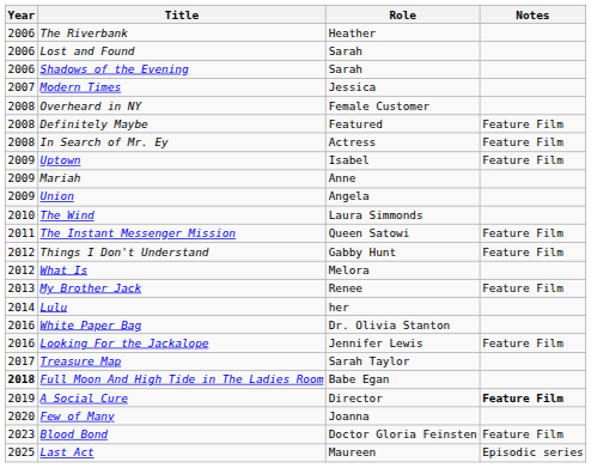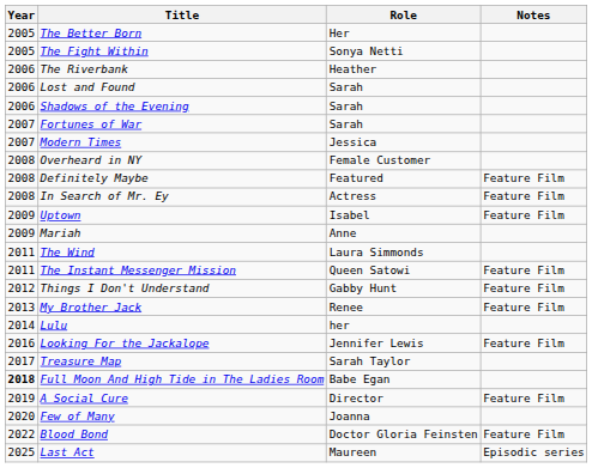+ row: 2005 | The Better Born | Her
+ row: 2005 | The Fight Within | Sonya Netti
+ row: 2007 | Fortunes of War | Sarah
- row: 2009 | Union | Angela
The Wind | Year: 2010 -> 2011
- row: 2012 | What Is | Melora
- row: 2016 | White Paper Bag | Dr. Olivia Stanton
A Social Cure | Notes: bold -> normal
Blood Bond | Year: 2023 -> 2022
